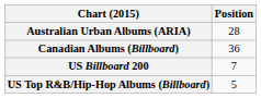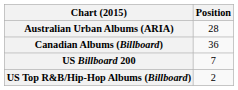US Top R&B/Hip-Hop Albums (Billboard) | Position: 5 -> 2
